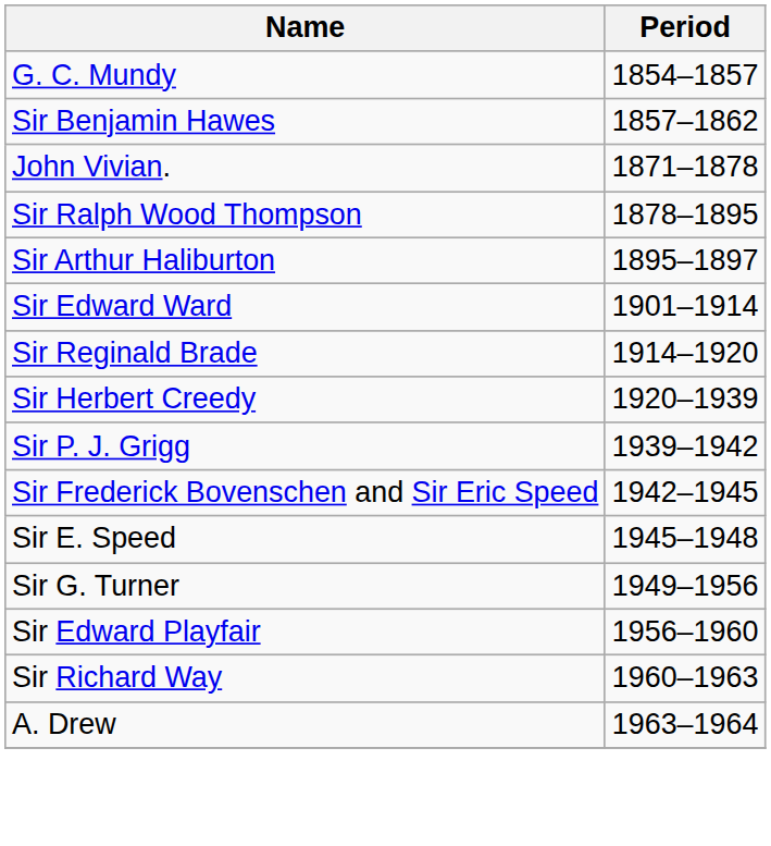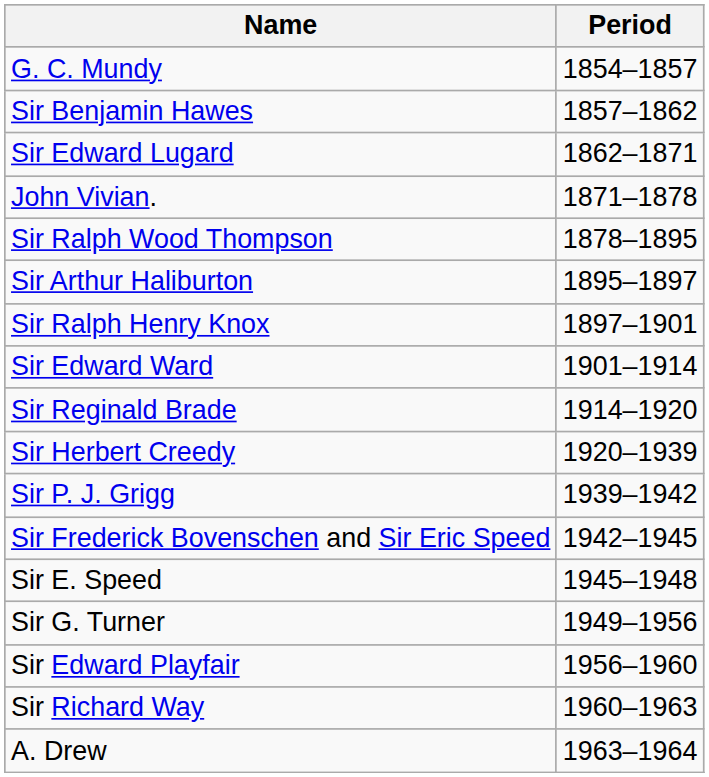+ row: Sir Edward Lugard | 1862–1871
+ row: Sir Ralph Henry Knox | 1897–1901
